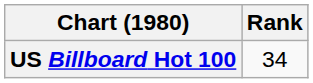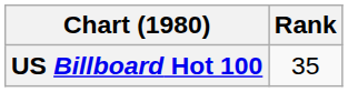US Billboard Hot 100 | Rank: 34 -> 35
